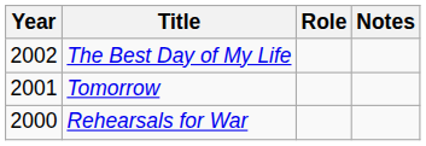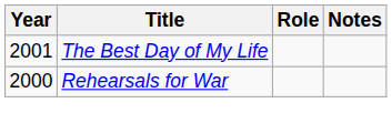The Best Day of My Life | Year: 2002 -> 2001
- row: 2001 | Tomorrow
